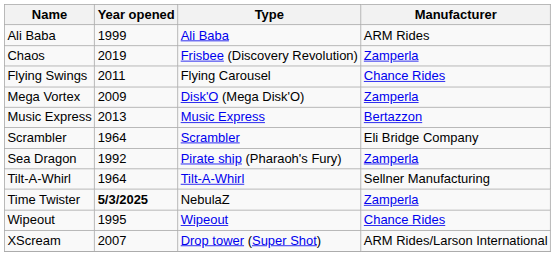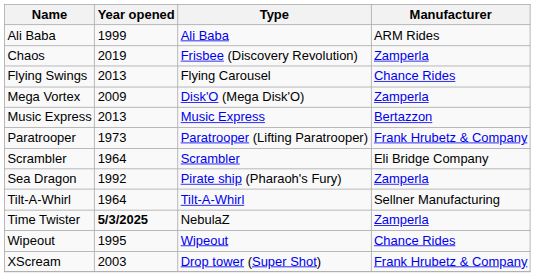Flying Swings | Year opened: 2011 -> 2013
+ row: Paratrooper | 1973 | Paratrooper (Lifting Paratrooper) | Frank Hrubetz & Company
XScream | Year opened: 2007 -> 2003
XScream | Manufacturer: ARM Rides/Larson International -> Frank Hrubetz & Company
